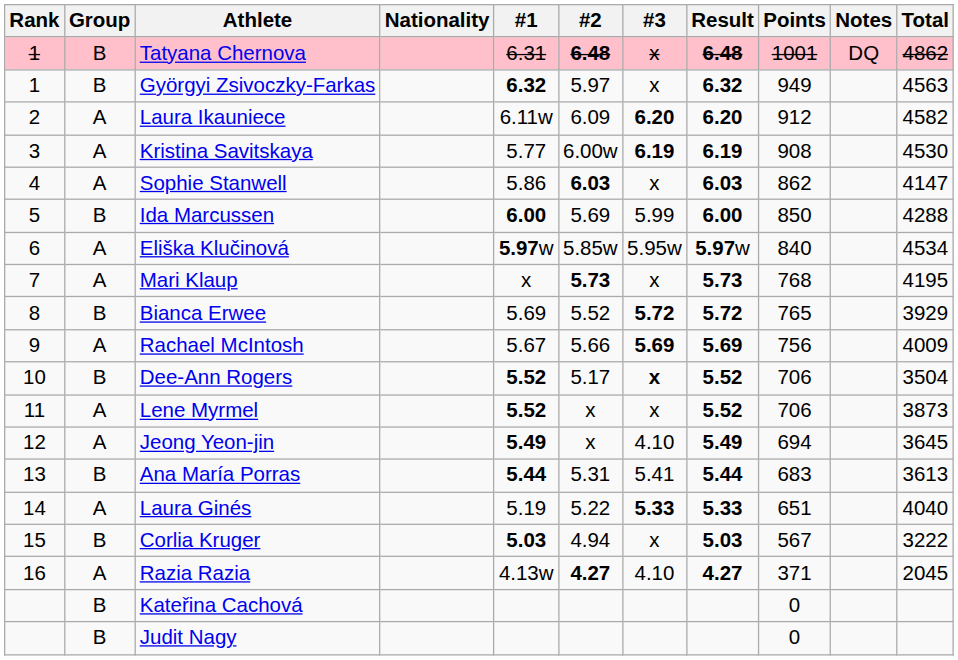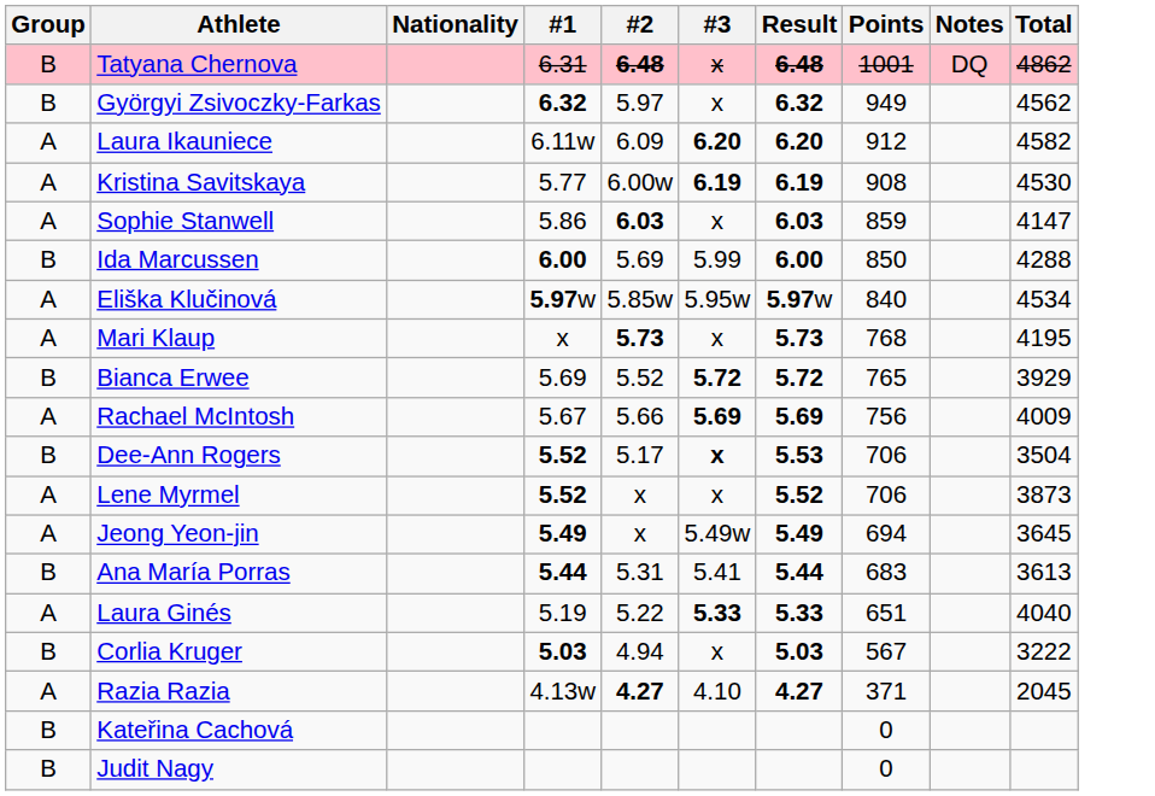- column: Rank | 1 | 1 | 2 | 3 | 4 | 5 | 6 | 7 | 8 | 9 | 10 | 11 | 12 | 13 | 14 | 15 | 16
Györgyi Zsivoczky-Farkas | Total: 4563 -> 4562
Sophie Stanwell | Points: 862 -> 859
Dee-Ann Rogers | Result: 5.52 -> 5.53
Jeong Yeon-jin | #3: 4.10 -> 5.49w
